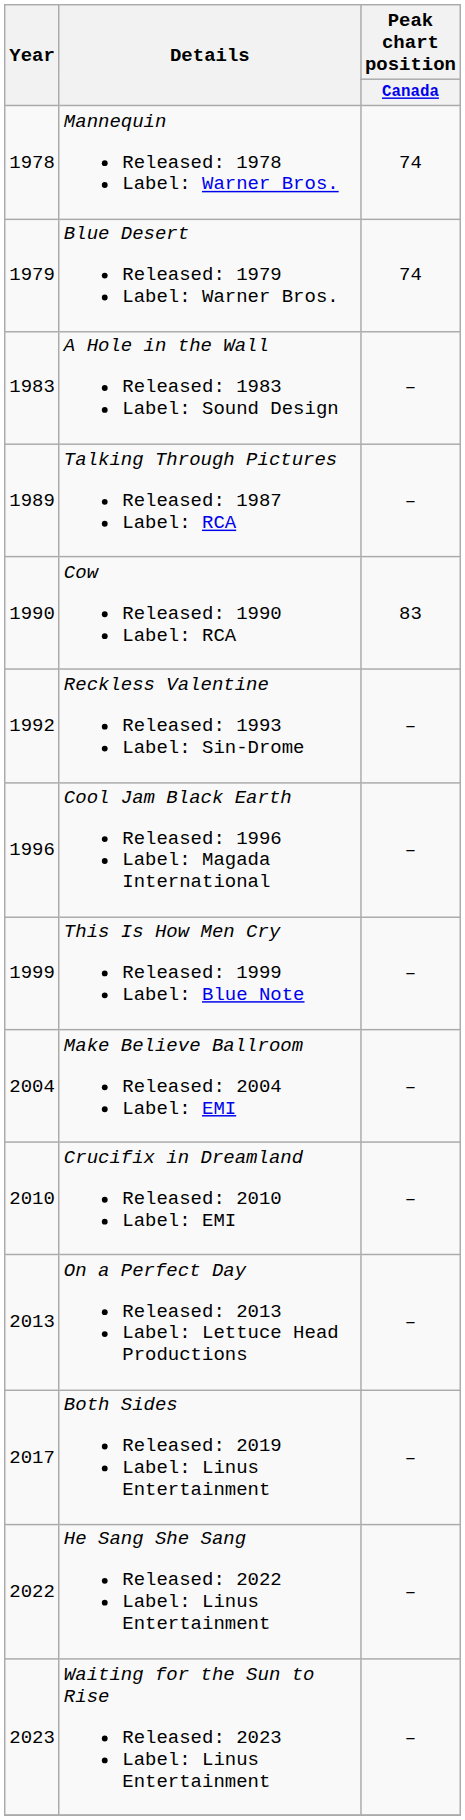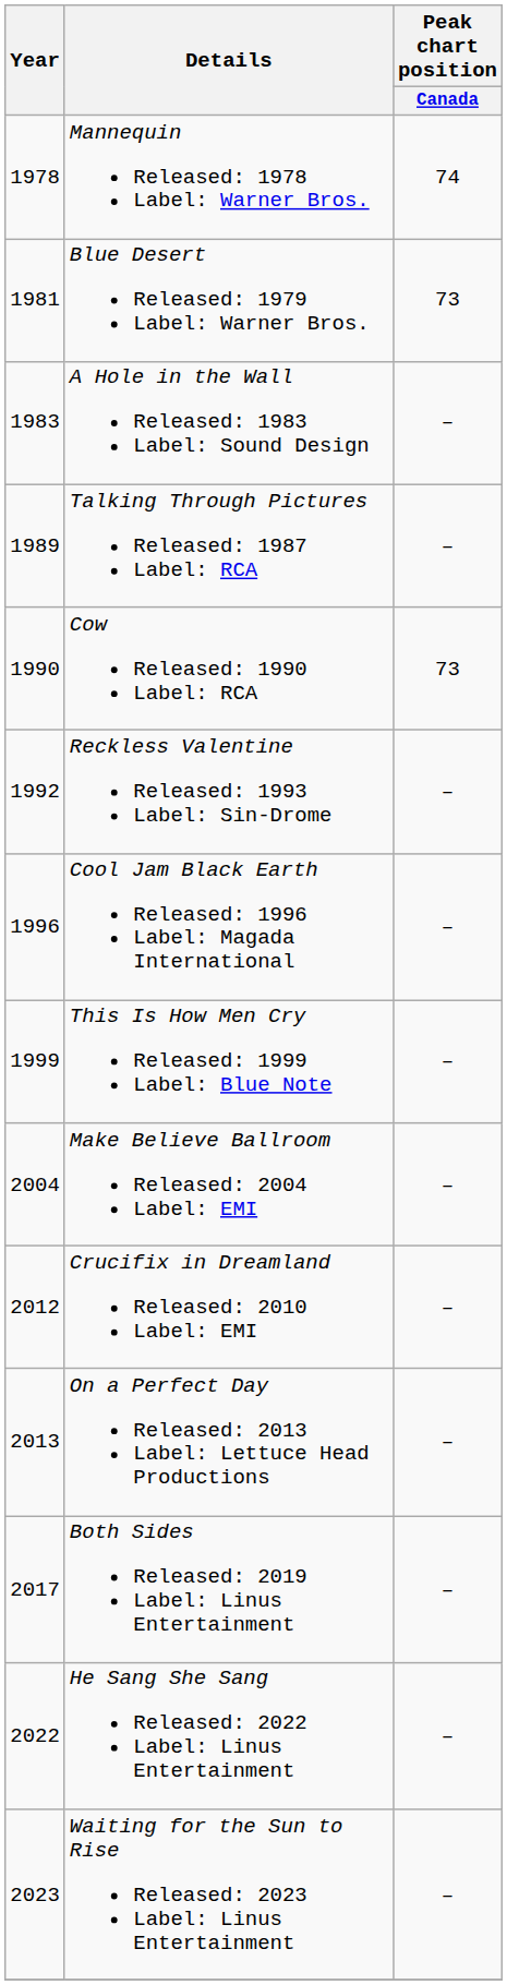Blue Desert Released: 1979 Label: Warner Bros. | Year: 1979 -> 1981
Blue Desert Released: 1979 Label: Warner Bros. | Peak chart position / Canada: 74 -> 73
Cow Released: 1990 Label: RCA | Peak chart position / Canada: 83 -> 73
Crucifix in Dreamland Released: 2010 Label: EMI | Year: 2010 -> 2012
